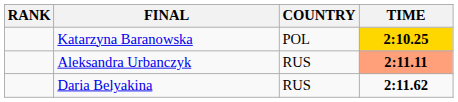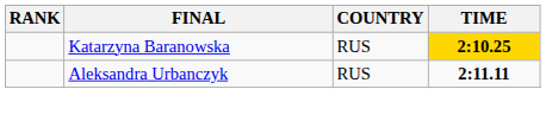Katarzyna Baranowska | COUNTRY: POL -> RUS
Aleksandra Urbanczyk | TIME: lightsalmon background -> no background
- row: Daria Belyakina | RUS | 2:11.62
